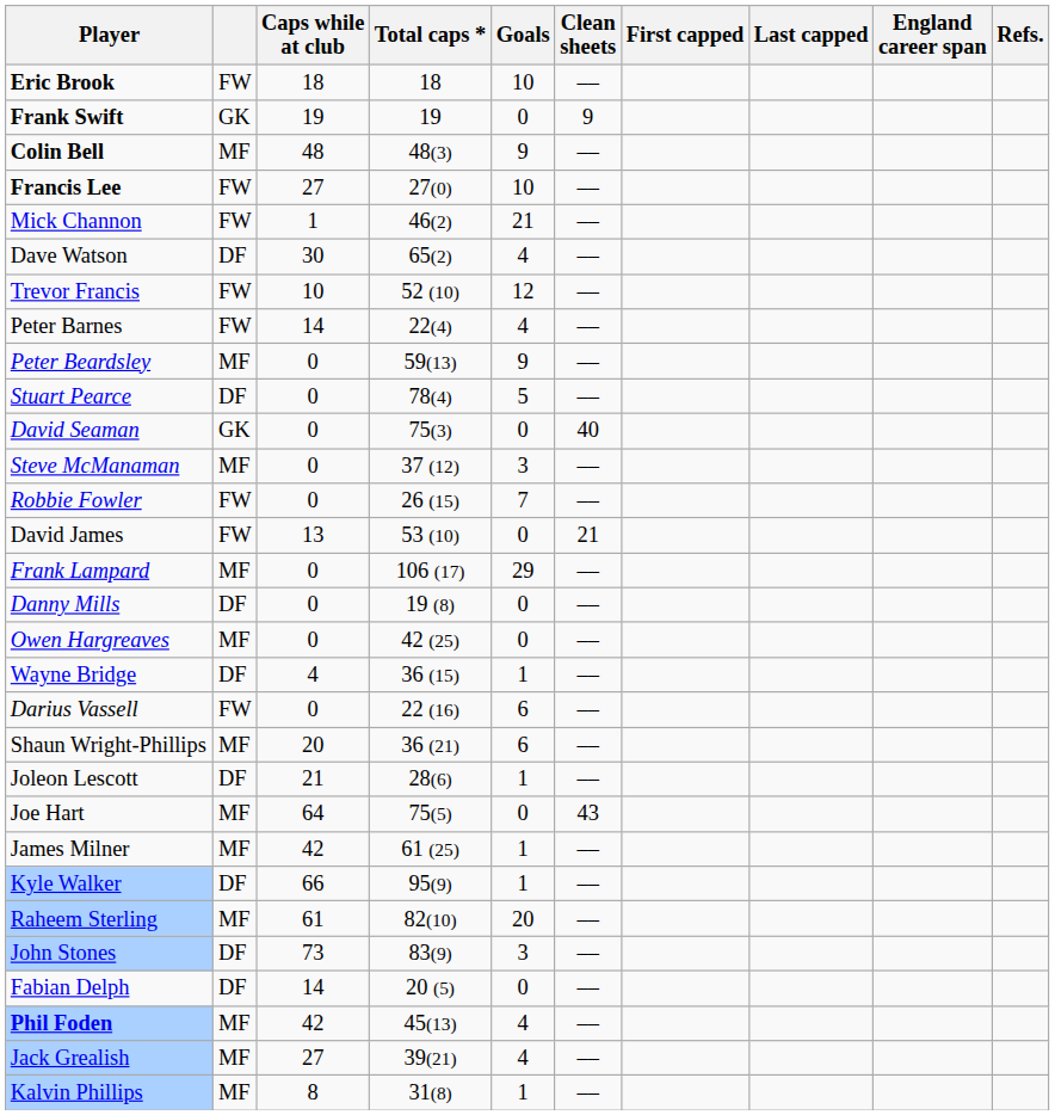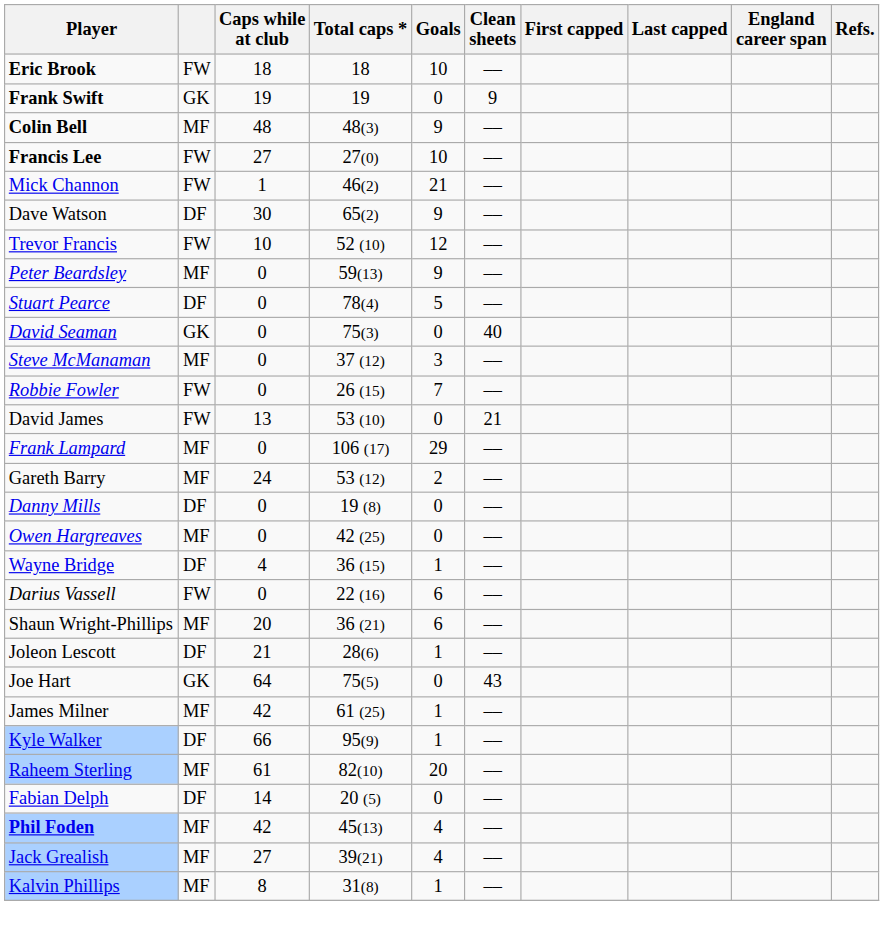Dave Watson | Goals: 4 -> 9
- row: Peter Barnes | FW | 14 | 22(4) | 4 | ––
+ row: Gareth Barry | MF | 24 | 53 (12) | 2 | ––
Joe Hart | column 2: MF -> GK
- row: John Stones | DF | 73 | 83(9) | 3 | ––
